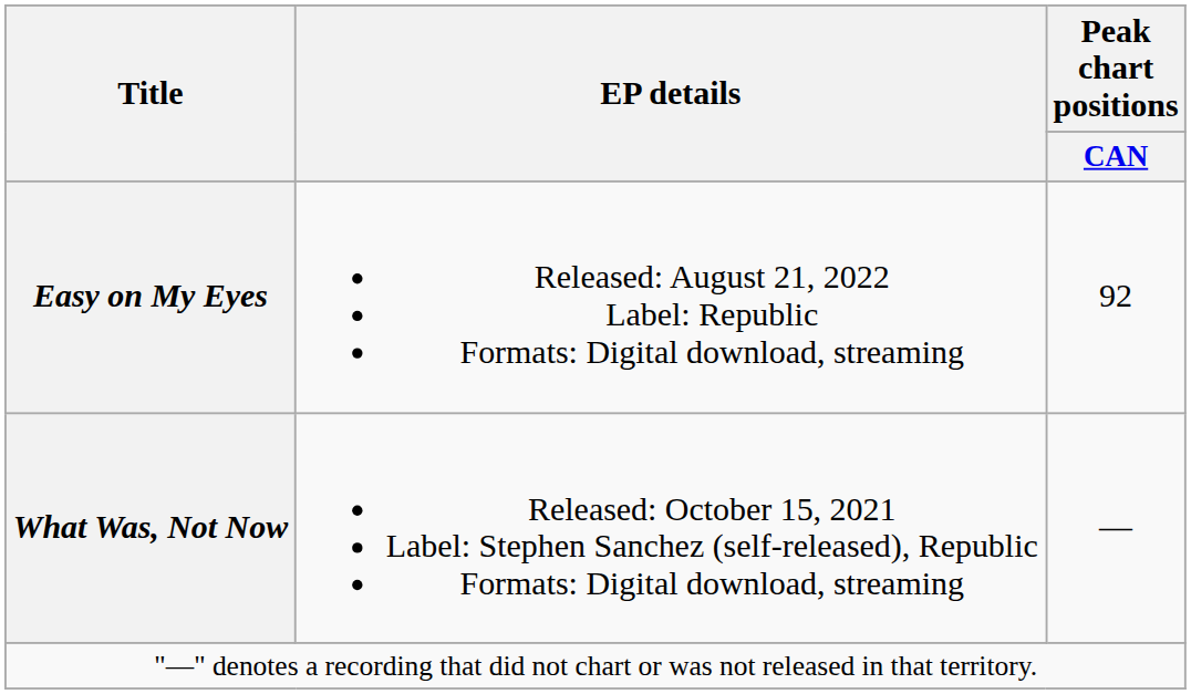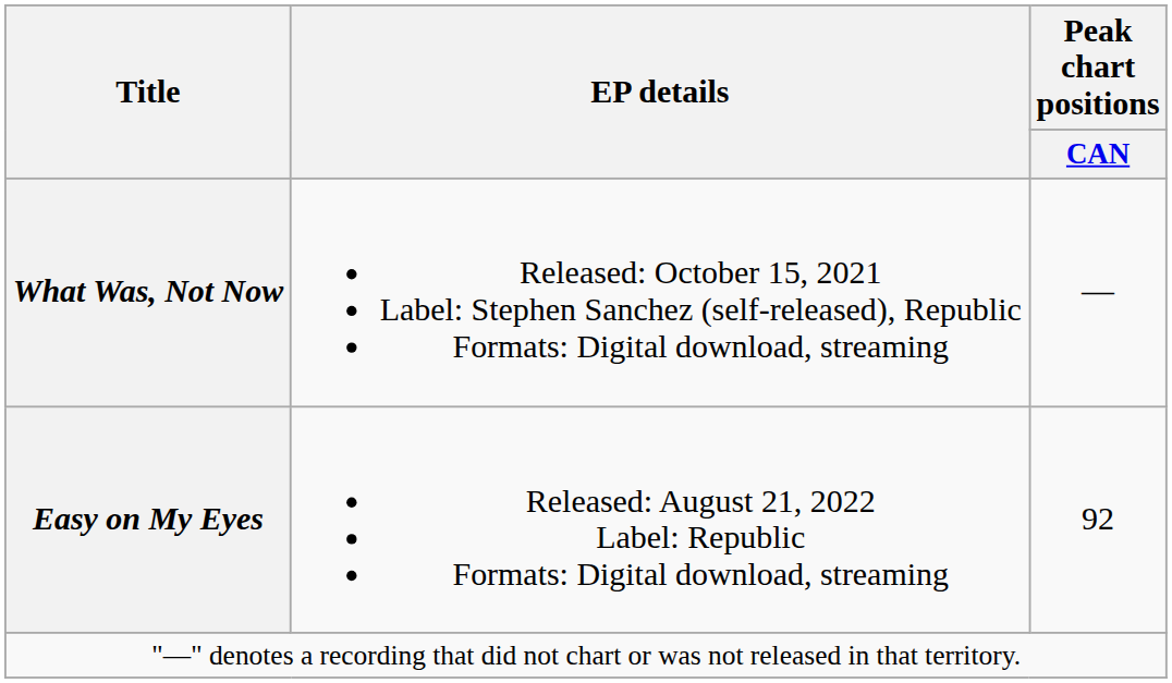rows swapped: What Was, Not Now <-> Easy on My Eyes
